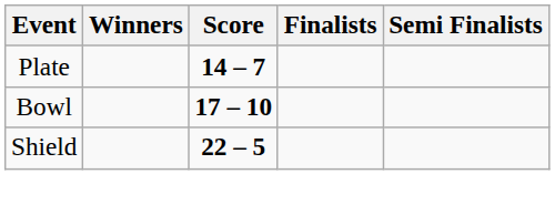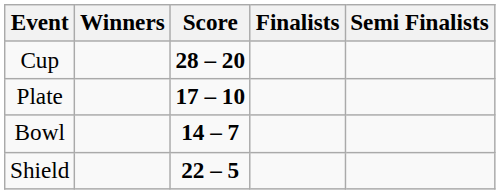+ row: Cup | 28 – 20
Plate | Score: 14 – 7 -> 17 – 10
Bowl | Score: 17 – 10 -> 14 – 7
